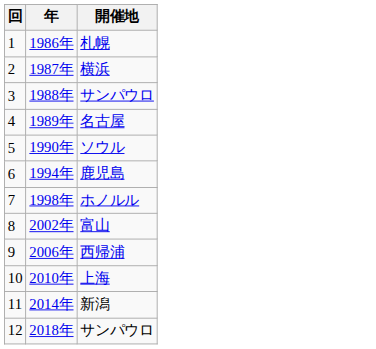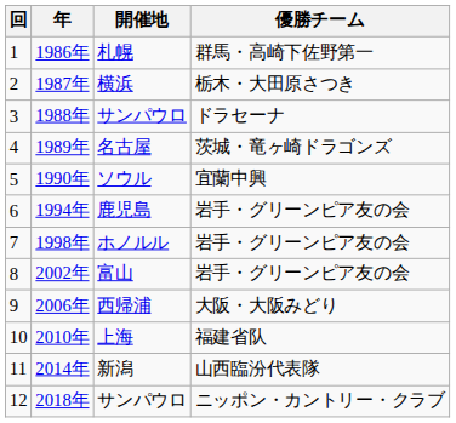+ column: 優勝チーム | 群馬・高崎下佐野第一 | 栃木・大田原さつき | ドラセーナ | 茨城・竜ヶ崎ドラゴンズ | 宜蘭中興 | 岩手・グリーンピア友の会 | 岩手・グリーンピア友の会 | 岩手・グリーンピア友の会 | 大阪・大阪みどり | 福建省队 | 山西臨汾代表隊 | ニッポン・カントリー・クラブ
